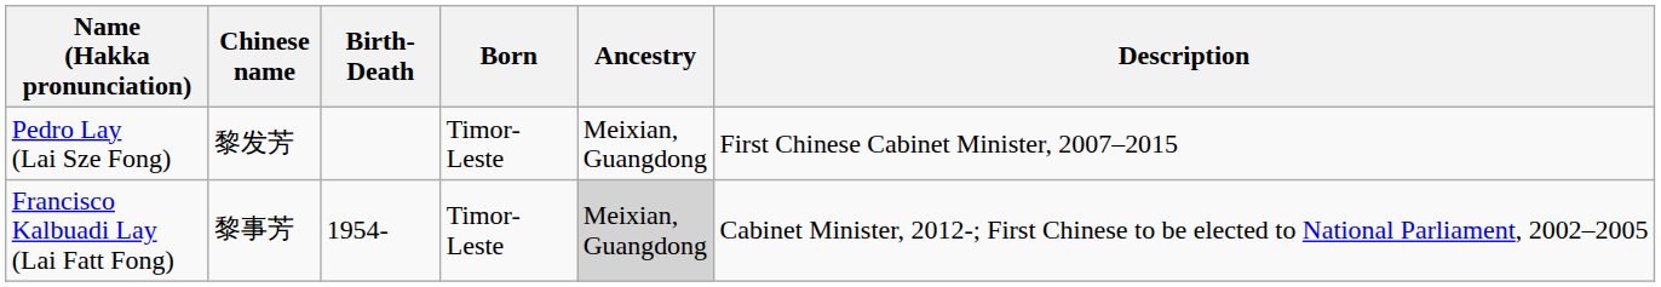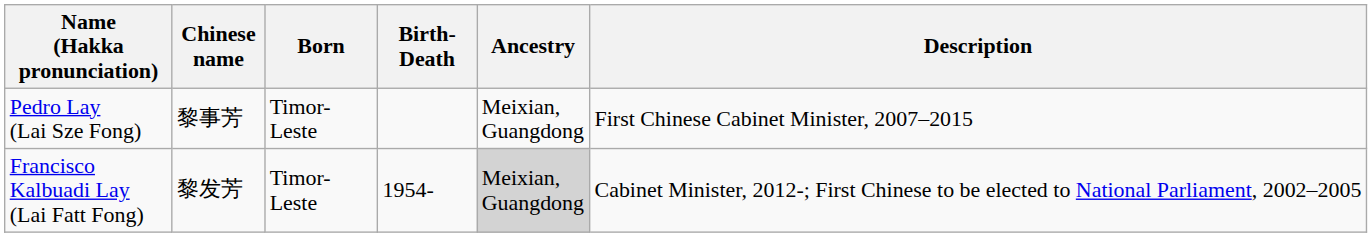columns swapped: Birth-Death <-> Born
Pedro Lay (Lai Sze Fong) | Chinese name: 黎发芳 -> 黎事芳
Francisco Kalbuadi Lay (Lai Fatt Fong) | Chinese name: 黎事芳 -> 黎发芳
